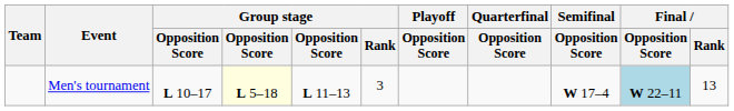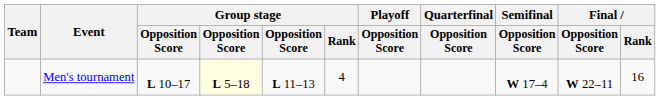Men's tournament | Group stage / Rank: 3 -> 4
Men's tournament | Final / Opposition Score: lightblue background -> no background
Men's tournament | Final / Rank: 13 -> 16
